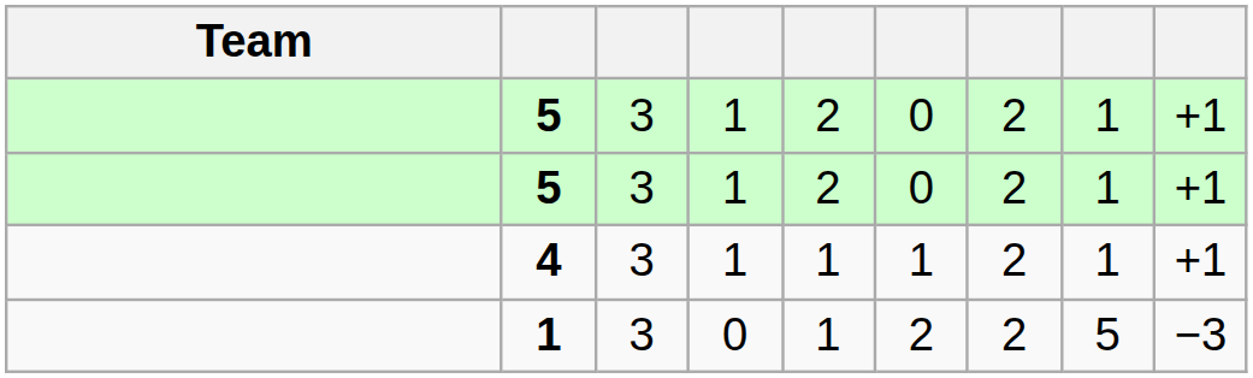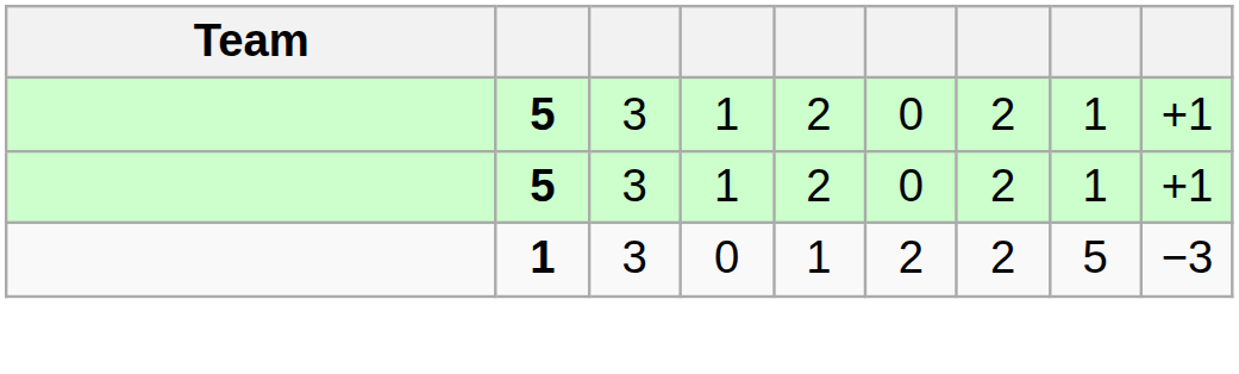- row: 4 | 3 | 1 | 1 | 1 | 2 | 1 | +1
